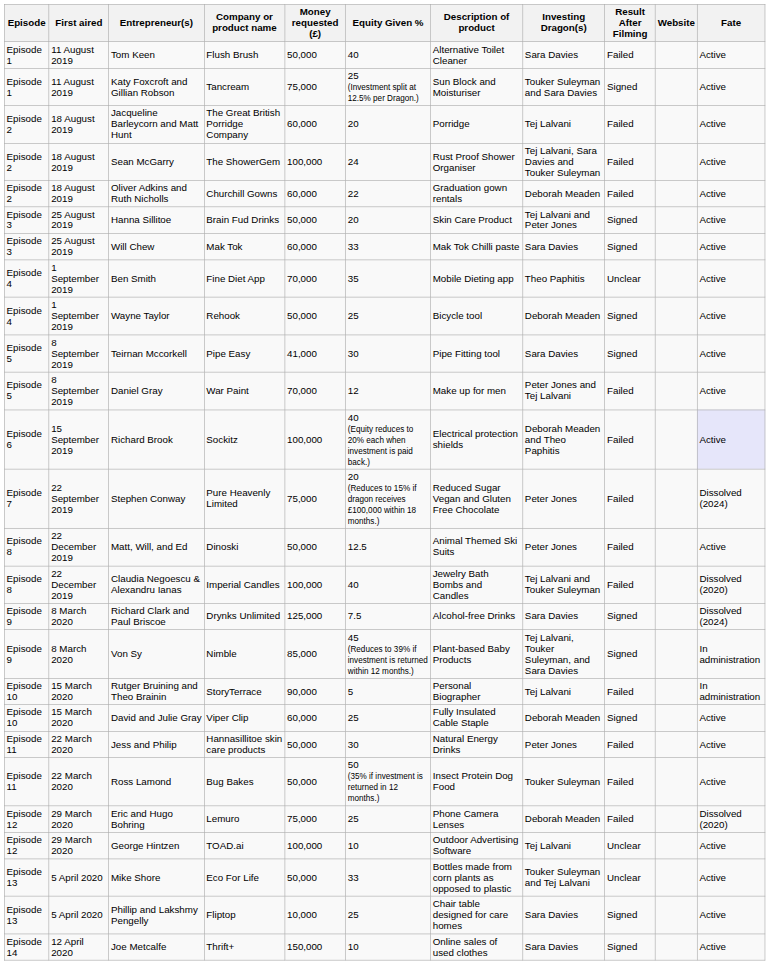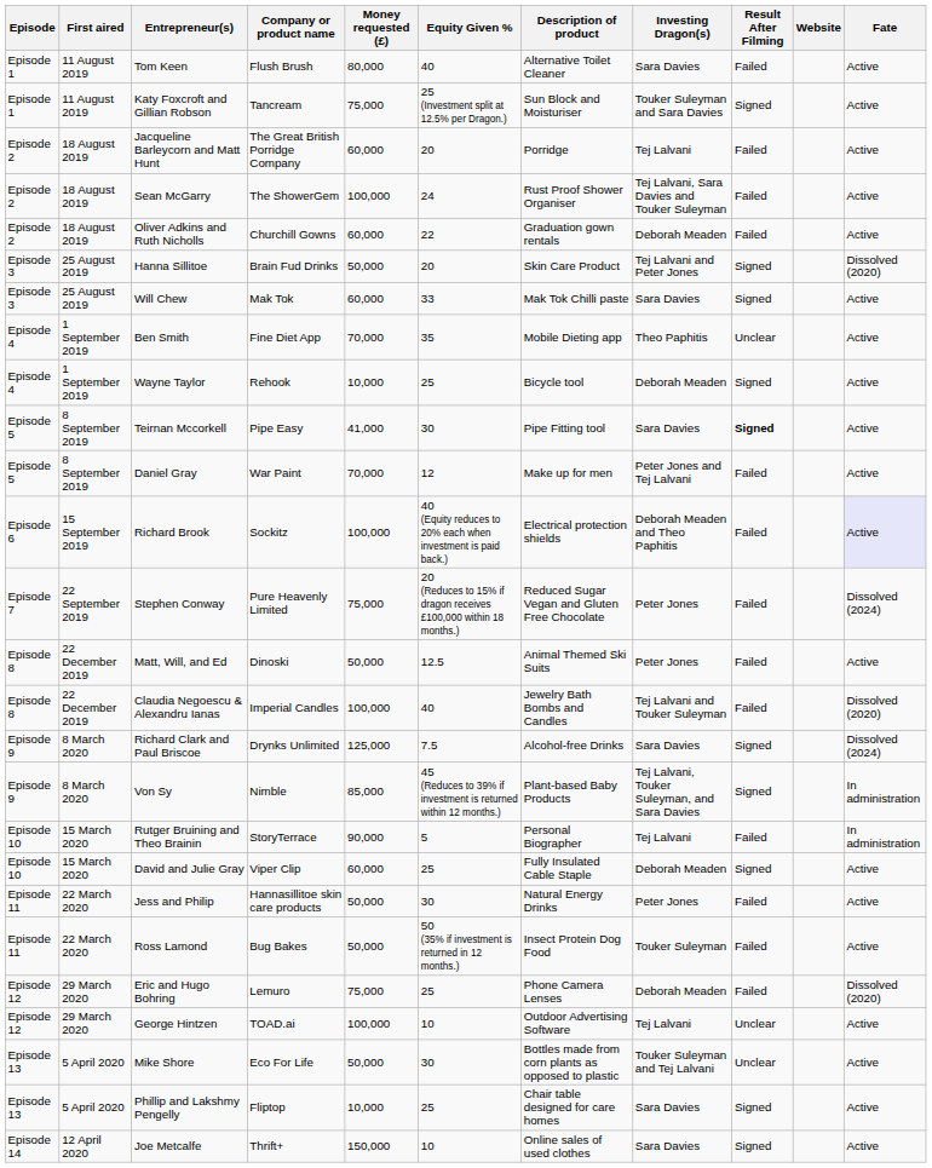Tom Keen | Money requested (£): 50,000 -> 80,000
Hanna Sillitoe | Fate: Active -> Dissolved (2020)
Wayne Taylor | Money requested (£): 50,000 -> 10,000
Teirnan Mccorkell | Result After Filming: normal -> bold
Mike Shore | Equity Given %: 33 -> 30
